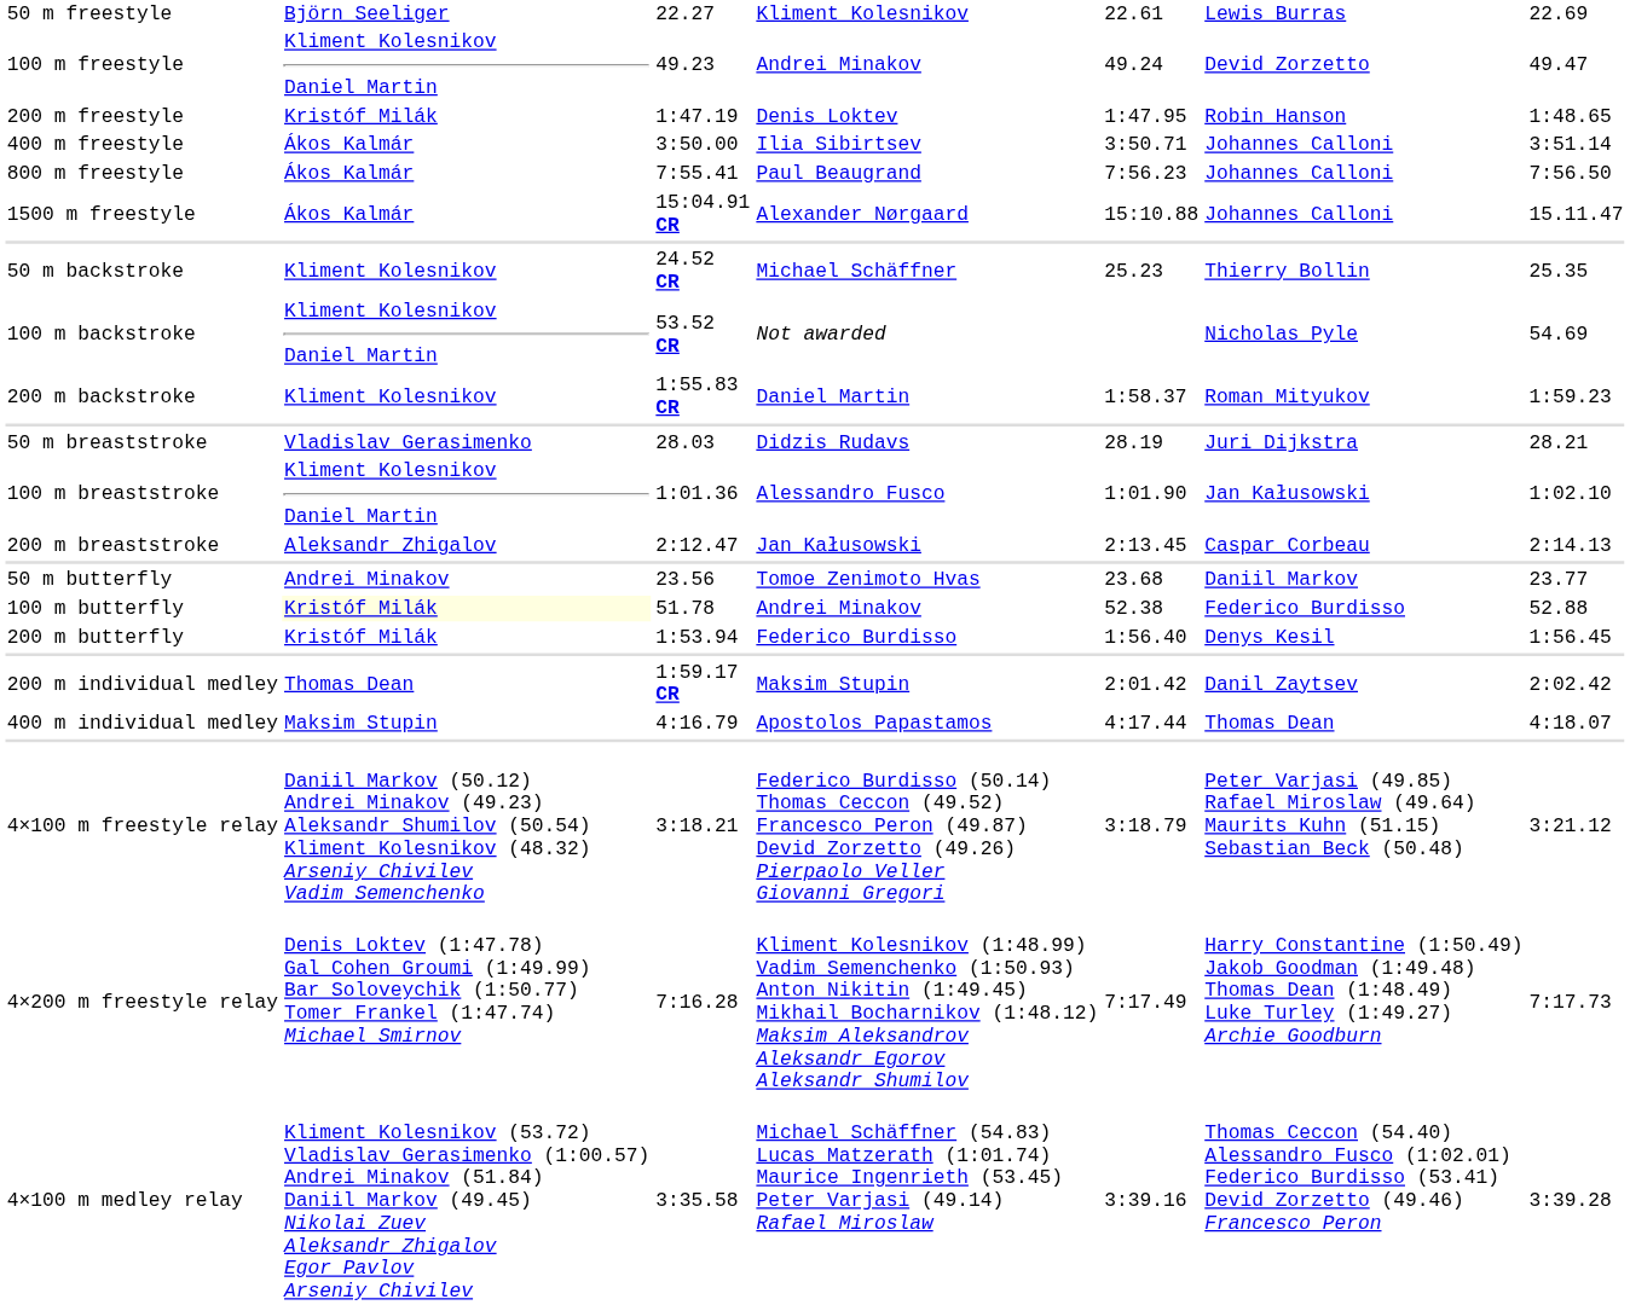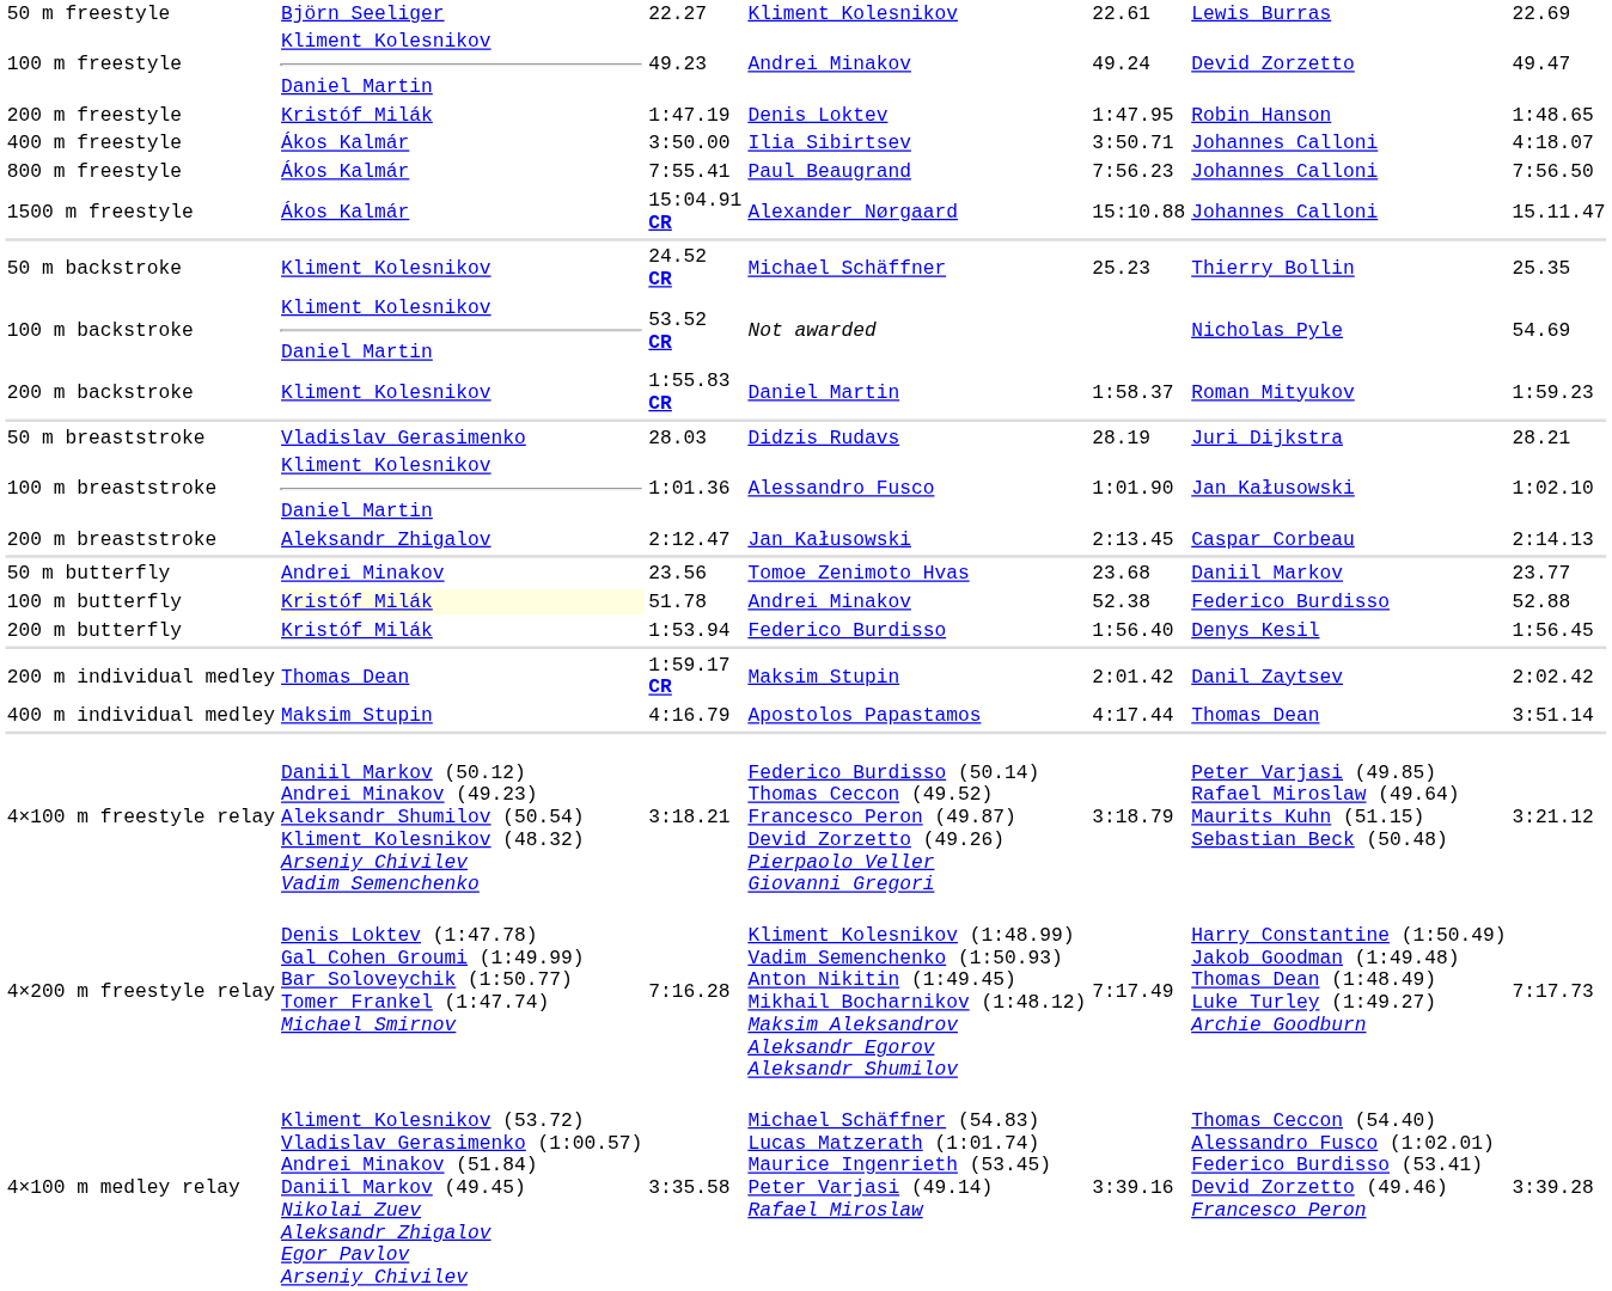400 m freestyle | column 7: 3:51.14 -> 4:18.07
400 m individual medley | column 7: 4:18.07 -> 3:51.14
